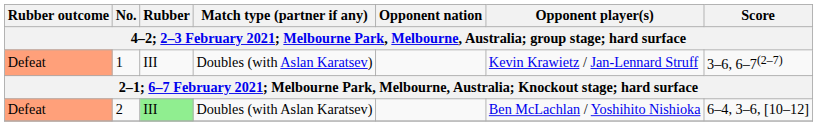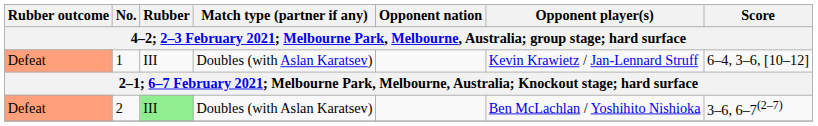1 | Score: 3–6, 6–7(2–7) -> 6–4, 3–6, [10–12]
2 | Score: 6–4, 3–6, [10–12] -> 3–6, 6–7(2–7)
